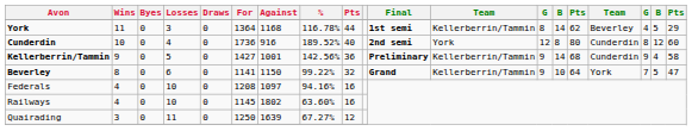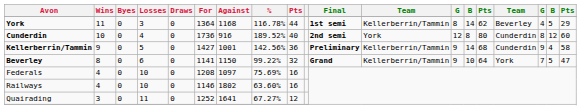Federals | %: 94.16% -> 75.69%
Railways | For: 1145 -> 1146
Quairading | For: 1250 -> 1252
Quairading | Against: 1639 -> 1641
